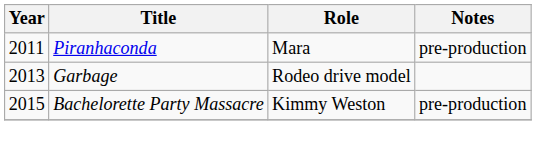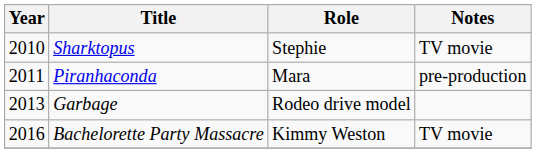+ row: 2010 | Sharktopus | Stephie | TV movie
Bachelorette Party Massacre | Year: 2015 -> 2016
Bachelorette Party Massacre | Notes: pre-production -> TV movie
